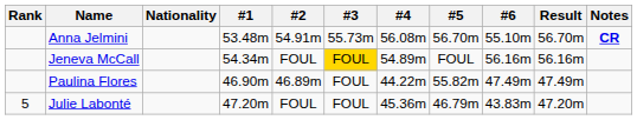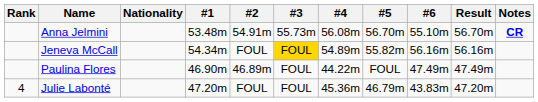Jeneva McCall | #5: FOUL -> 55.82m
Paulina Flores | #5: 55.82m -> FOUL
Julie Labonté | Rank: 5 -> 4
